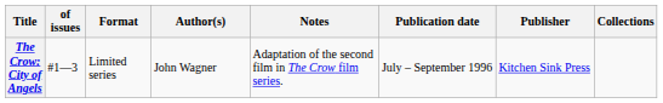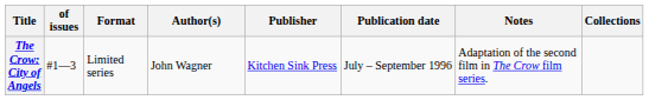columns swapped: Publisher <-> Notes
